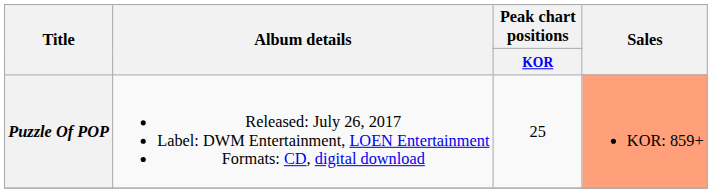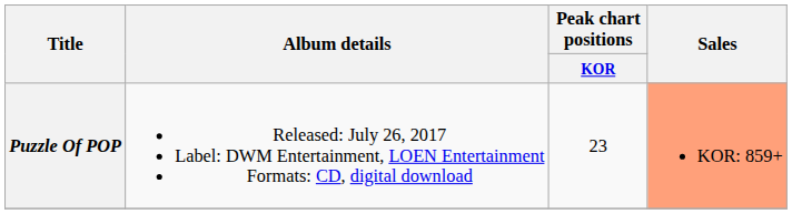Puzzle Of POP | Peak chart positions / KOR: 25 -> 23
